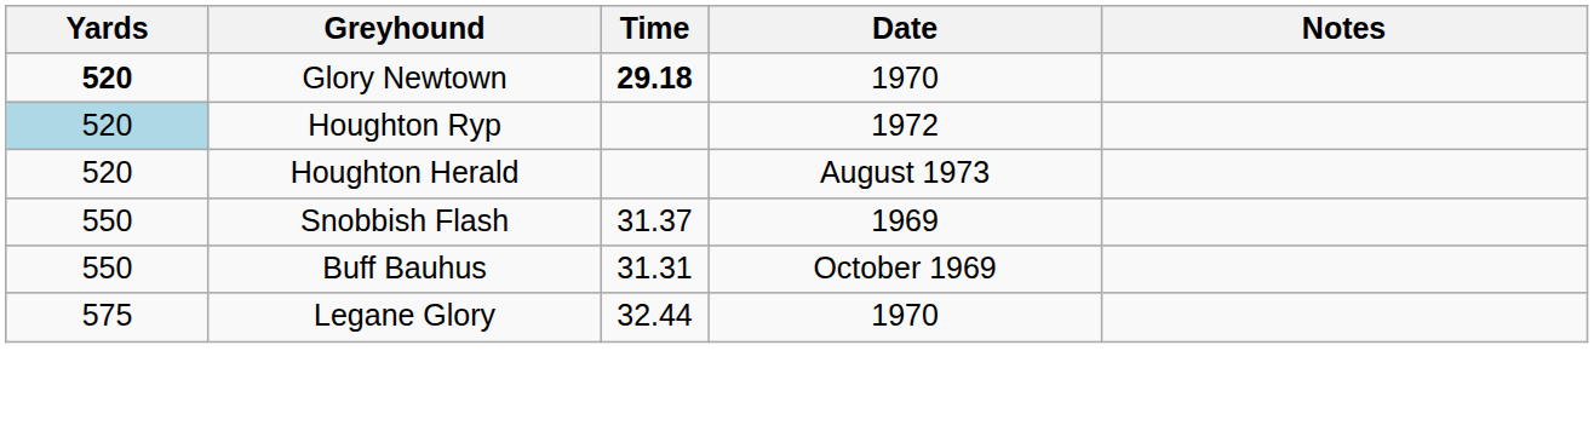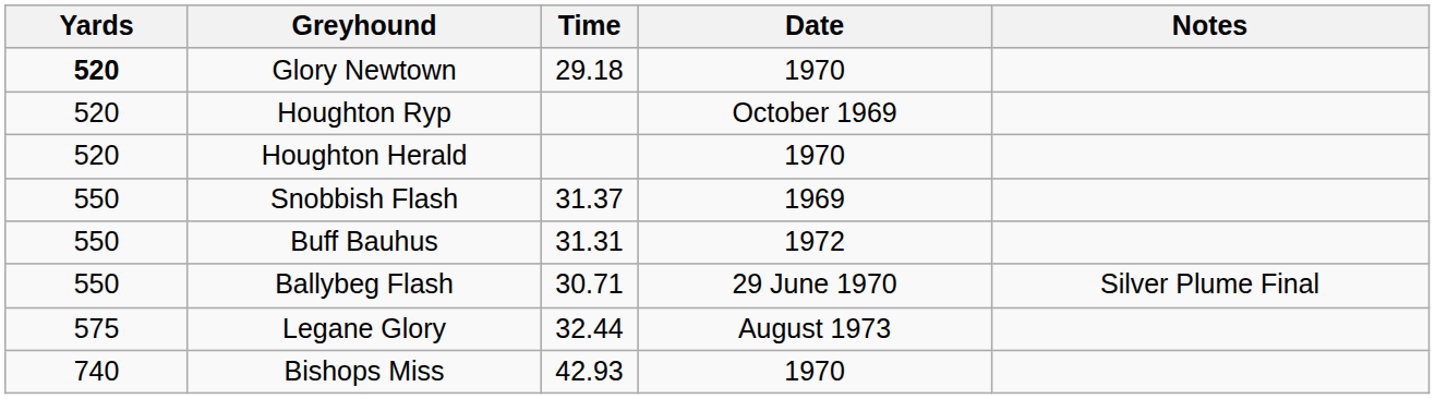Glory Newtown | Time: bold -> normal
Houghton Ryp | Yards: lightblue background -> no background
Houghton Ryp | Date: 1972 -> October 1969
Houghton Herald | Date: August 1973 -> 1970
Buff Bauhus | Date: October 1969 -> 1972
+ row: 550 | Ballybeg Flash | 30.71 | 29 June 1970 | Silver Plume Final
Legane Glory | Date: 1970 -> August 1973
+ row: 740 | Bishops Miss | 42.93 | 1970
